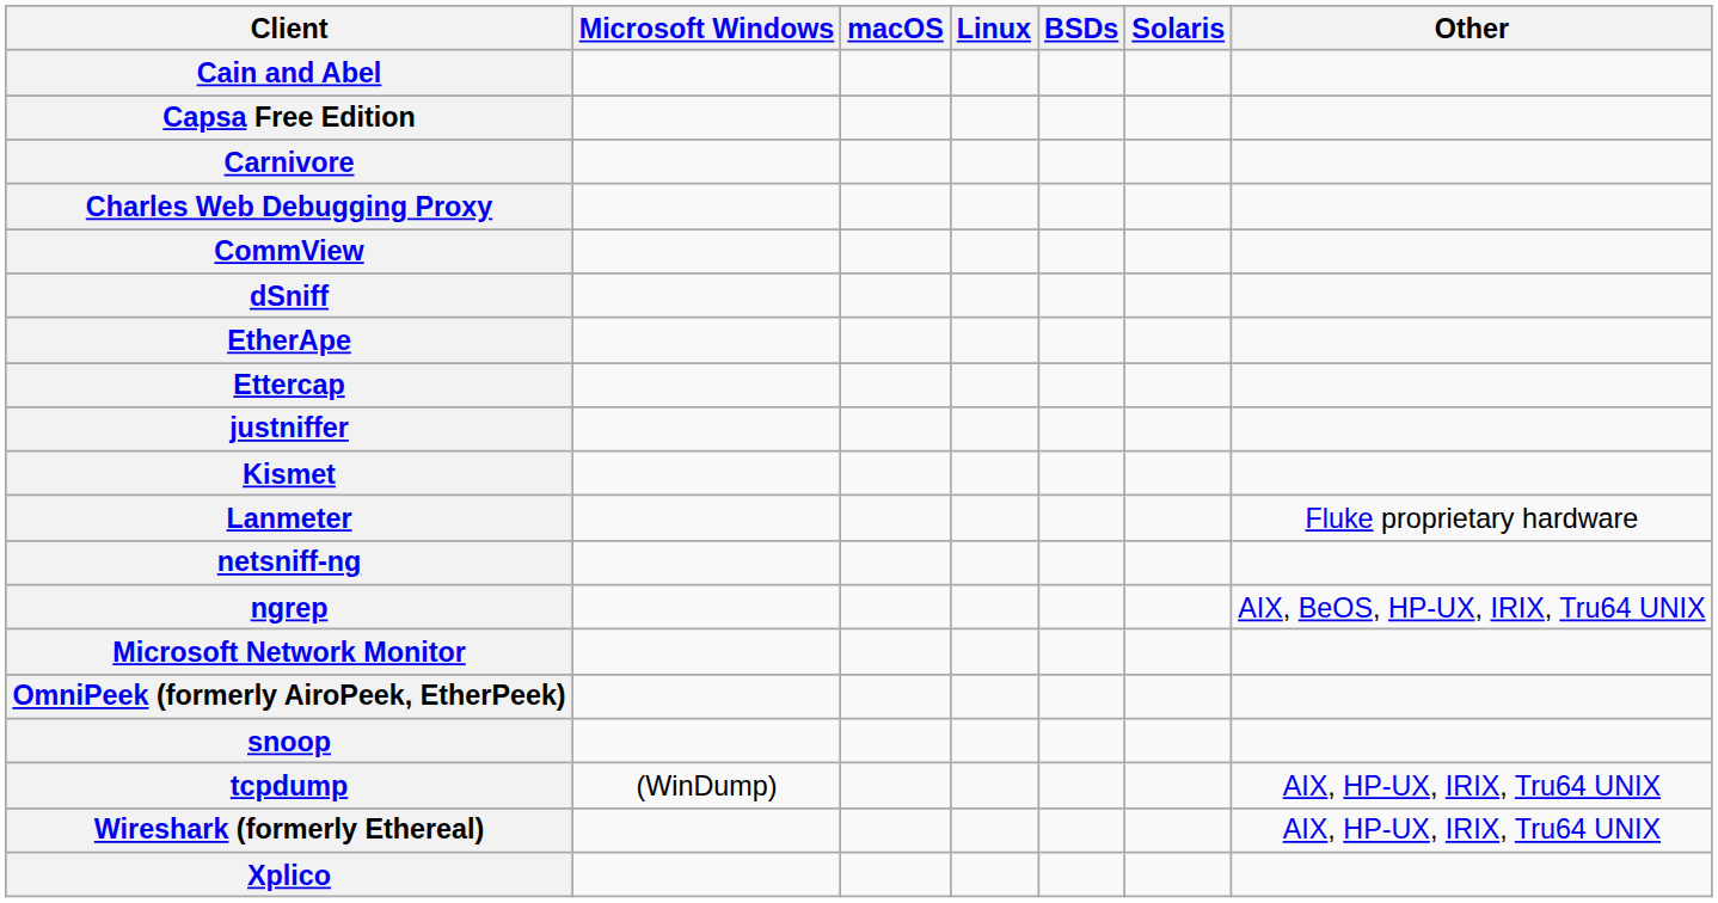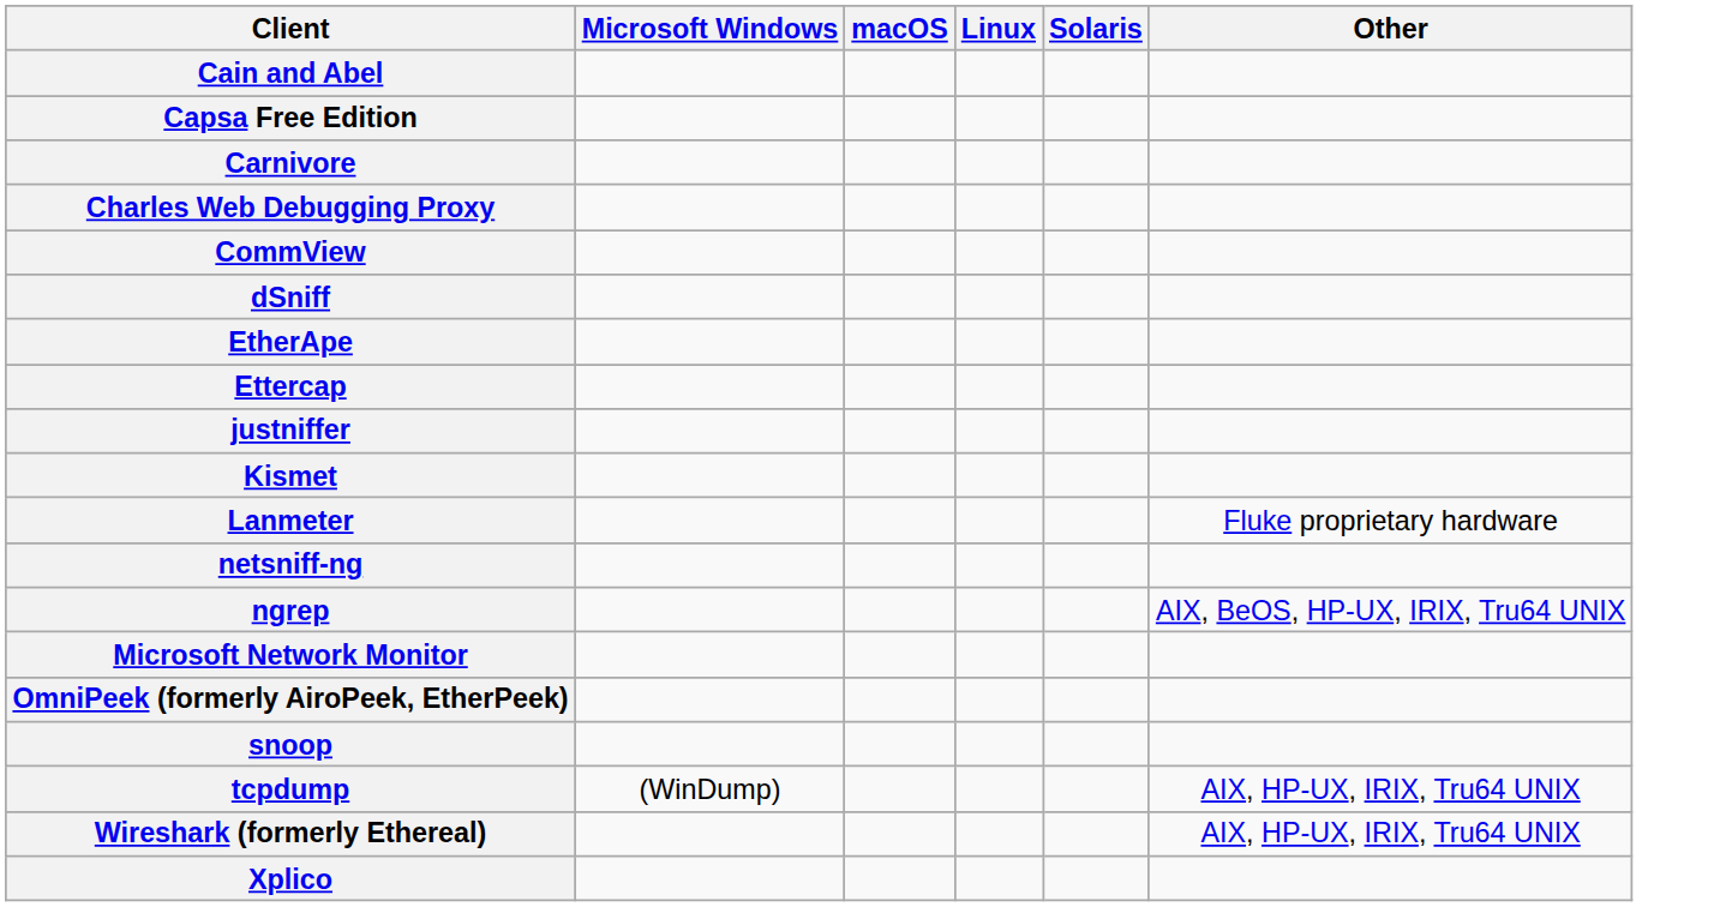- column: BSDs
